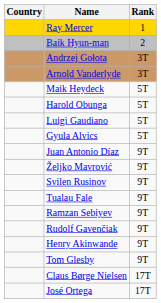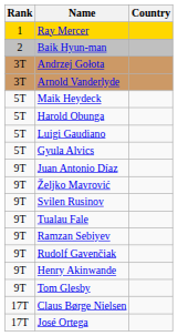columns swapped: Rank <-> Country
